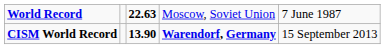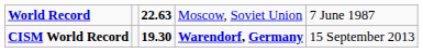CISM World Record | column 3: 13.90 -> 19.30
